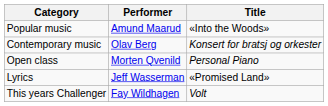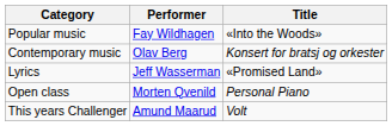Popular music | Performer: Amund Maarud -> Fay Wildhagen
rows swapped: Lyrics <-> Open class
This years Challenger | Performer: Fay Wildhagen -> Amund Maarud
